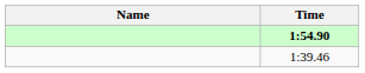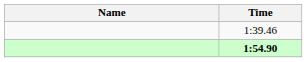rows swapped: 1:54.90 <-> 1:39.46
